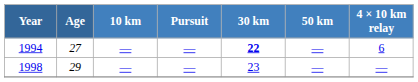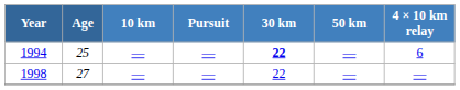1994 | Age: 27 -> 25
1998 | Age: 29 -> 27
1998 | 30 km: 23 -> 22
